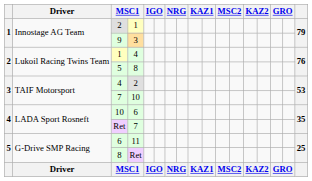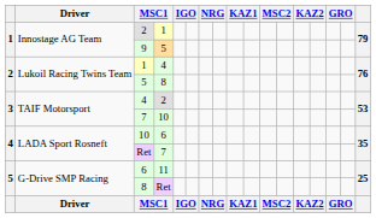9 | column 4: 3 -> 5
